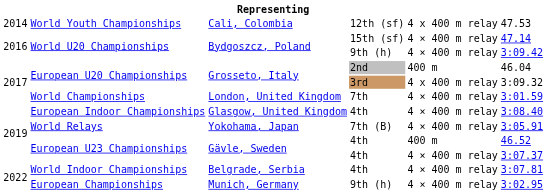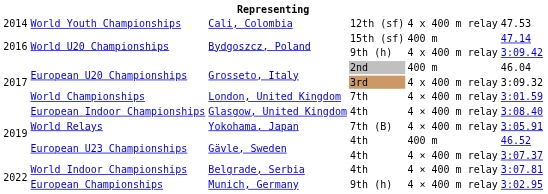World U20 Championships / 15th (sf) | column 5: 4 × 400 m relay -> 400 m
World U20 Championships / 9th (h) | column 5: 4 × 400 m relay -> 4 x 400 m relay
